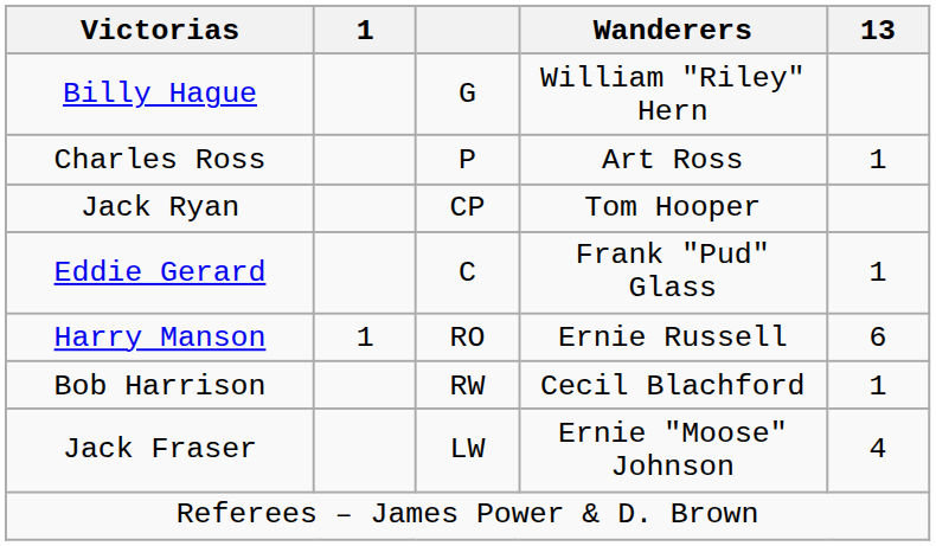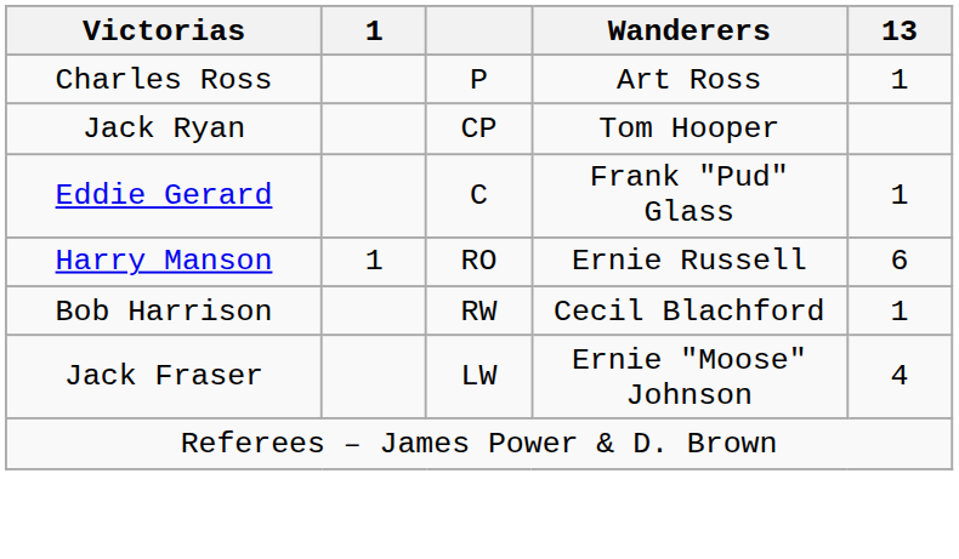- row: Billy Hague | G | William "Riley" Hern
